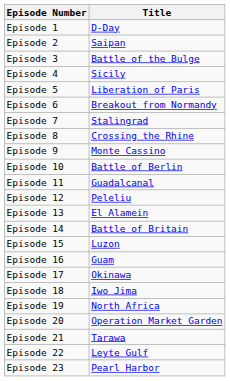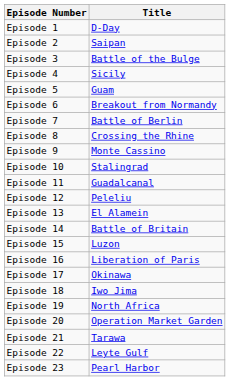Episode 5 | Title: Liberation of Paris -> Guam
Episode 7 | Title: Stalingrad -> Battle of Berlin
Episode 10 | Title: Battle of Berlin -> Stalingrad
Episode 16 | Title: Guam -> Liberation of Paris
